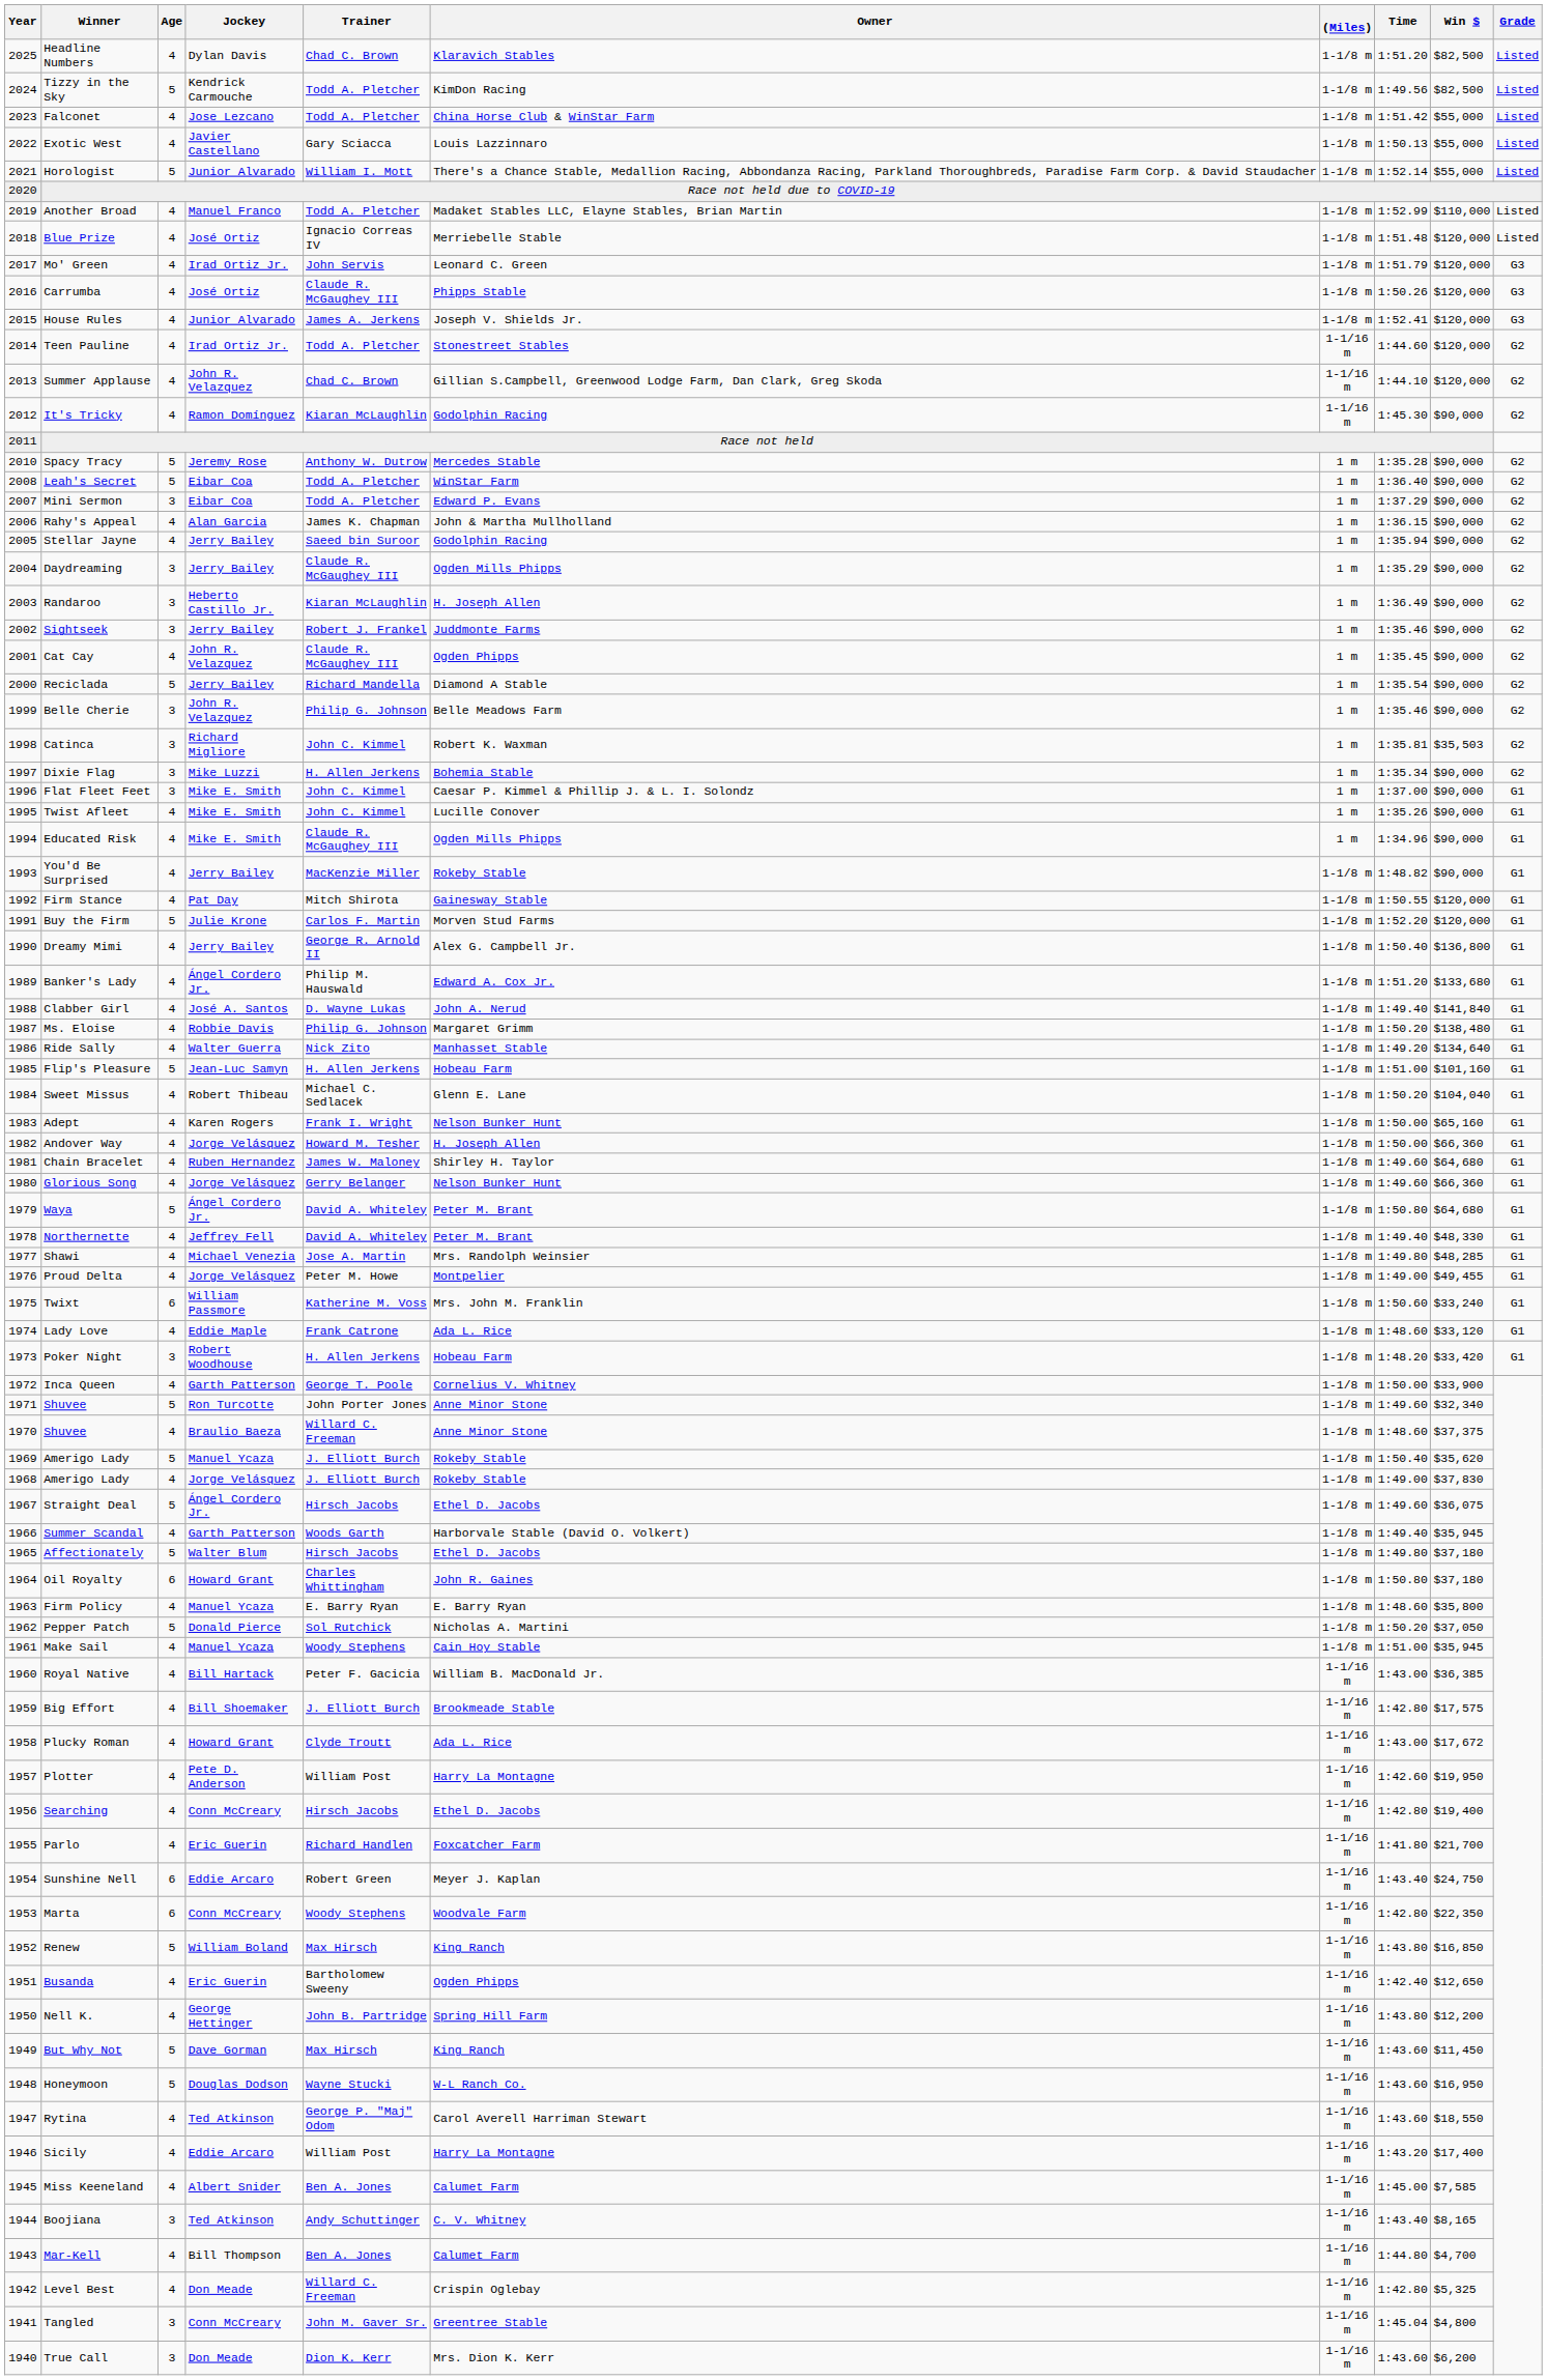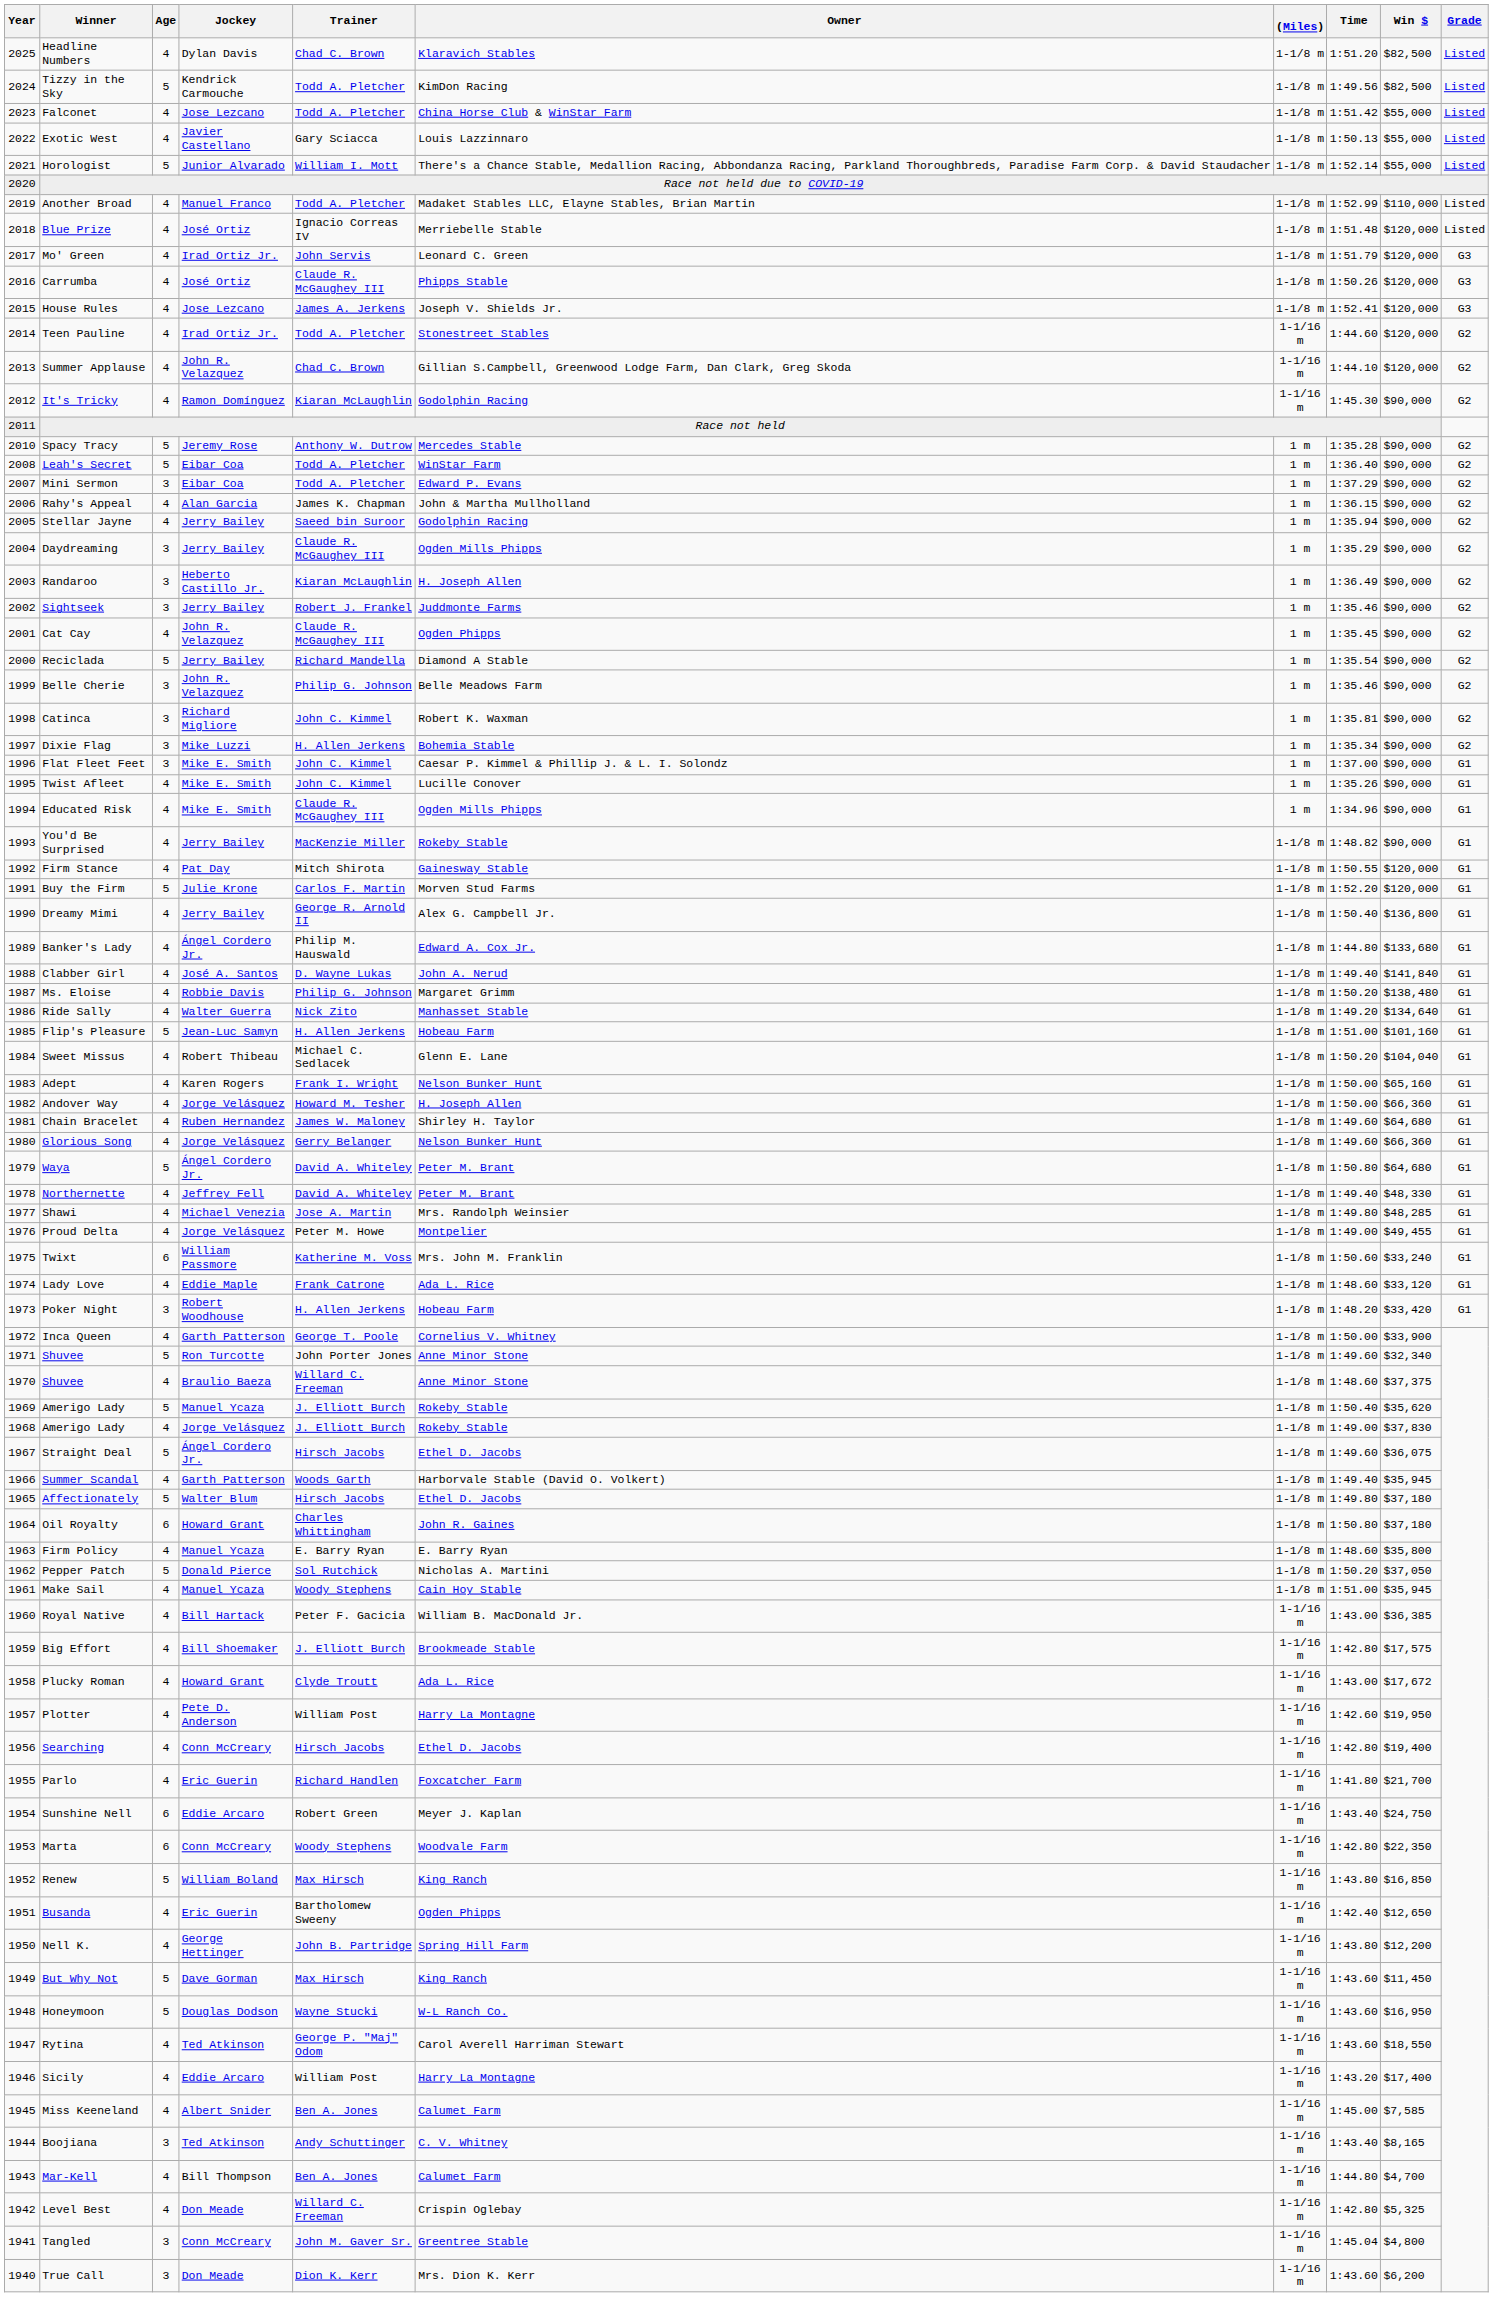House Rules | Jockey: Junior Alvarado -> Jose Lezcano
Catinca | Win $: $35,503 -> $90,000
Banker's Lady | Time: 1:51.20 -> 1:44.80
